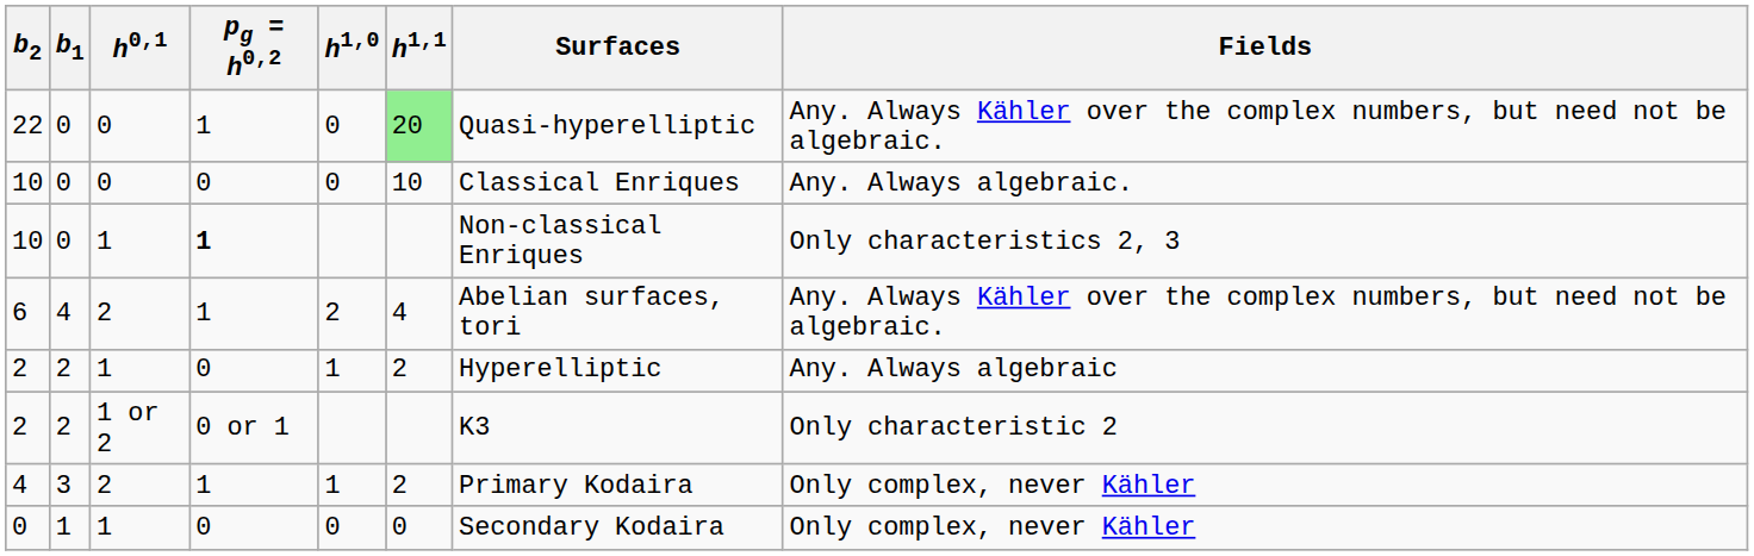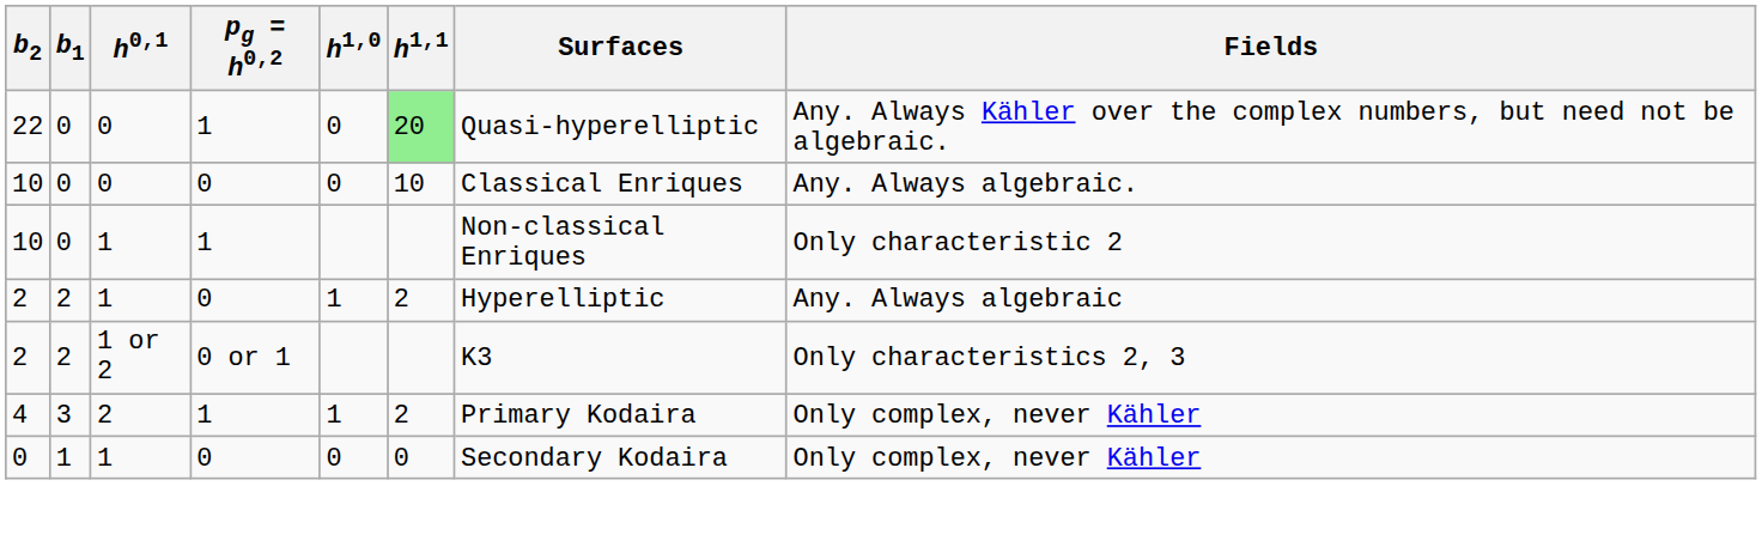10 / 1 | pg = h0,2: bold -> normal
10 / 1 | Fields: Only characteristics 2, 3 -> Only characteristic 2
- row: 6 | 4 | 2 | 1 | 2 | 4 | Abelian surfaces, tori | Any. Always Kähler over the complex numbers, but need not be algebraic.
2 / 1 or 2 | Fields: Only characteristic 2 -> Only characteristics 2, 3
